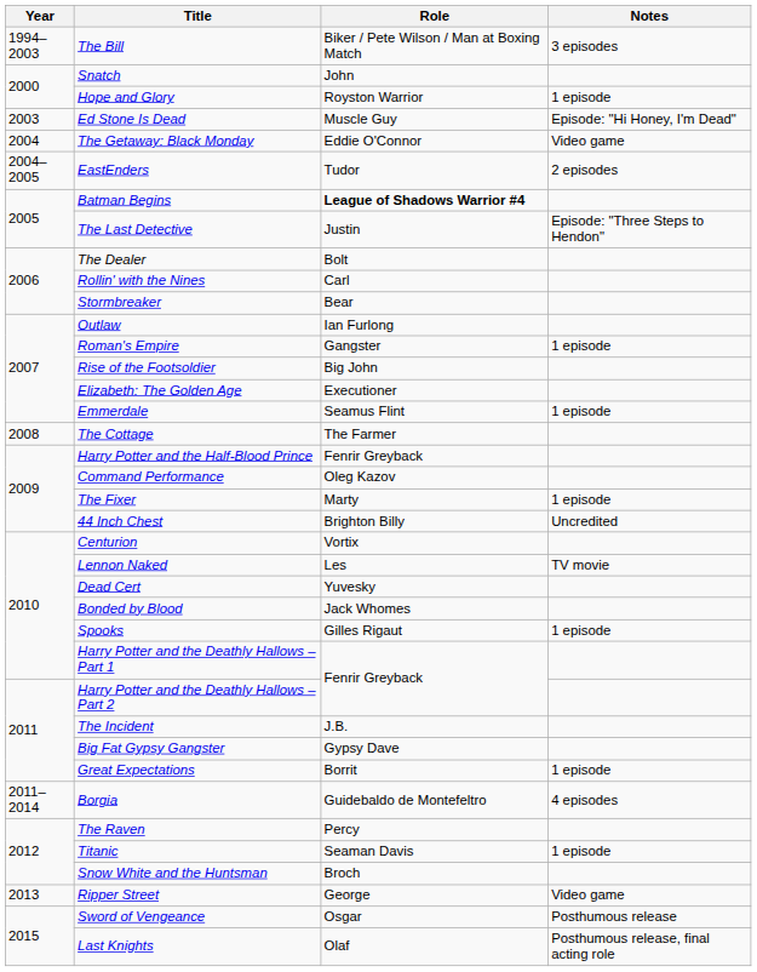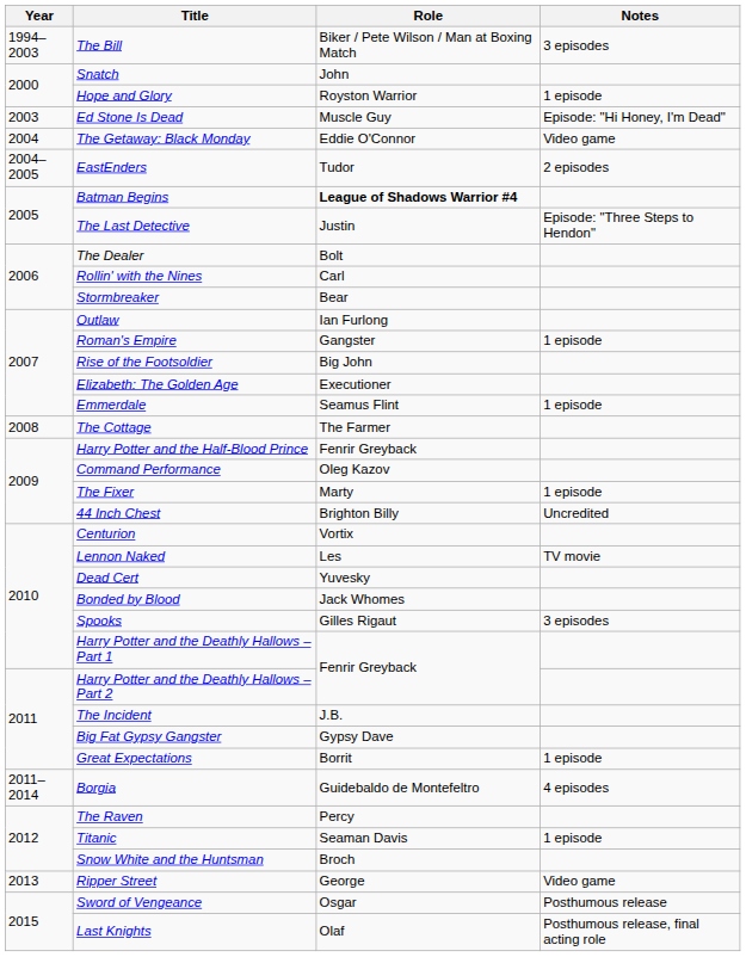Spooks | Notes: 1 episode -> 3 episodes
